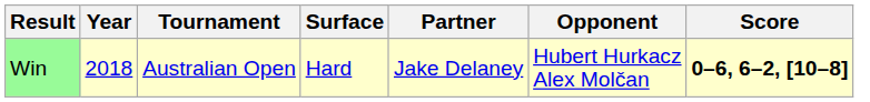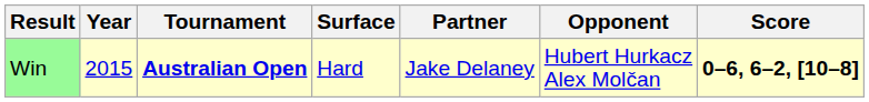Win | Year: 2018 -> 2015
Win | Tournament: normal -> bold
